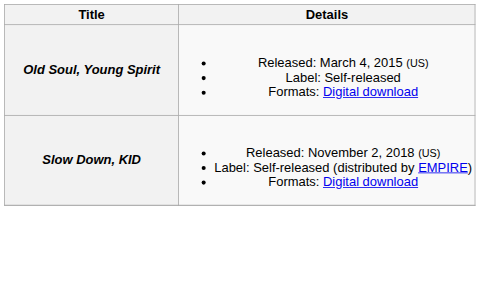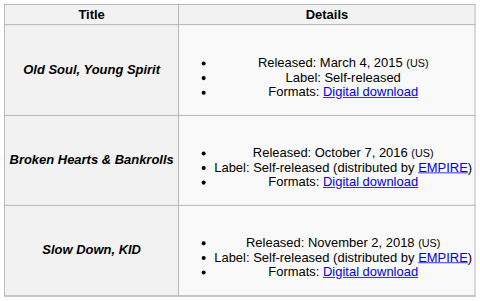+ row: Broken Hearts & Bankrolls | Released: October 7, 2016 (US) Label: Self-released (distributed by EMPIRE) Formats: Digital download
